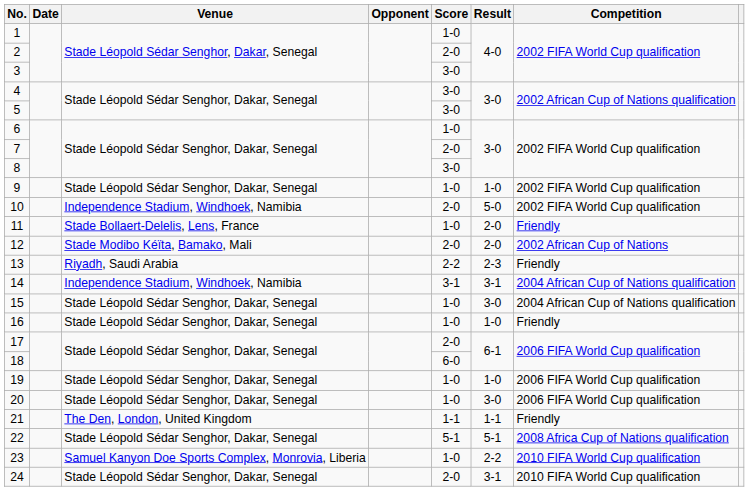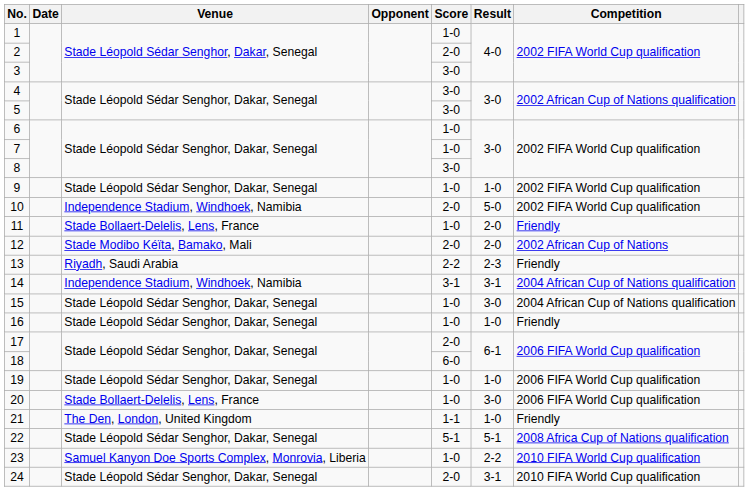7 | Score: 2-0 -> 1-0
20 | Venue: Stade Léopold Sédar Senghor, Dakar, Senegal -> Stade Bollaert-Delelis, Lens, France
21 | Result: 1-1 -> 1-0
